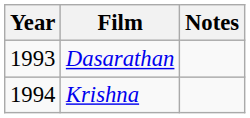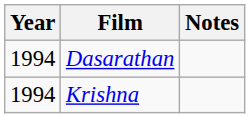Dasarathan | Year: 1993 -> 1994
